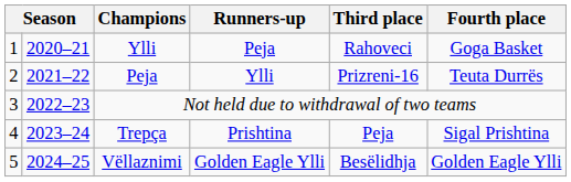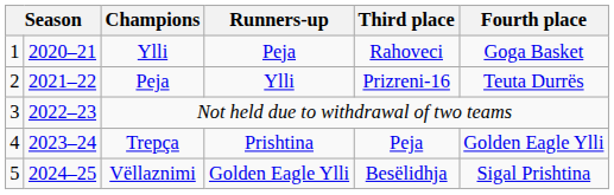Trepça | Fourth place: Sigal Prishtina -> Golden Eagle Ylli
Vëllaznimi | Fourth place: Golden Eagle Ylli -> Sigal Prishtina
